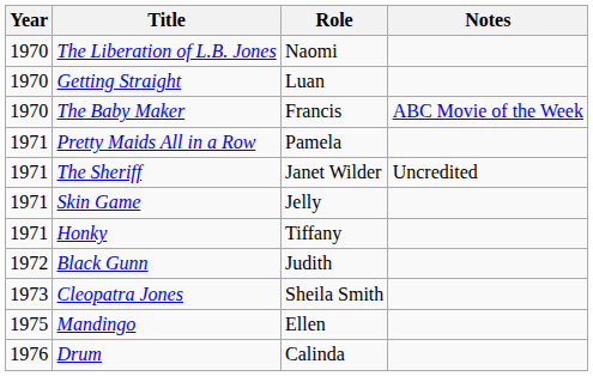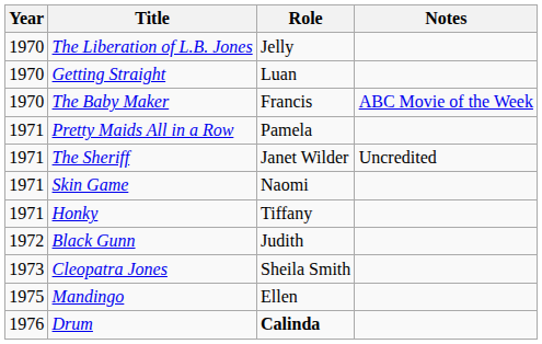The Liberation of L.B. Jones | Role: Naomi -> Jelly
Skin Game | Role: Jelly -> Naomi
Drum | Role: normal -> bold
